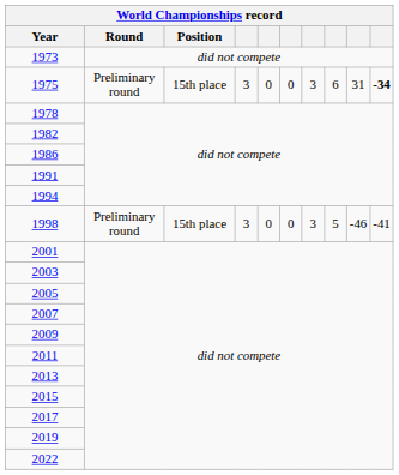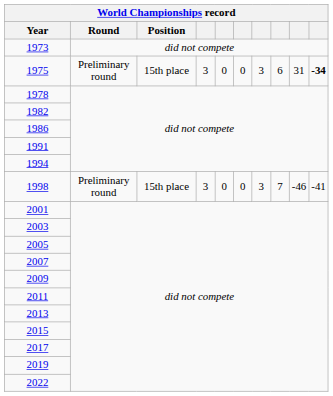1998 | column 8: 5 -> 7
